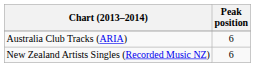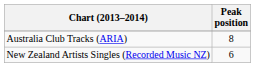Australia Club Tracks (ARIA) | Peak position: 6 -> 8
